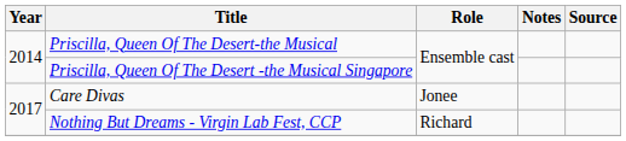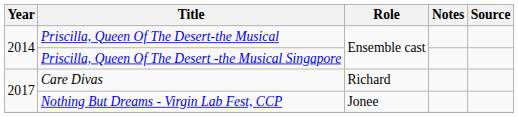Care Divas | Role: Jonee -> Richard
Nothing But Dreams - Virgin Lab Fest, CCP | Role: Richard -> Jonee
